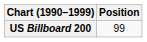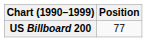US Billboard 200 | Position: 99 -> 77
